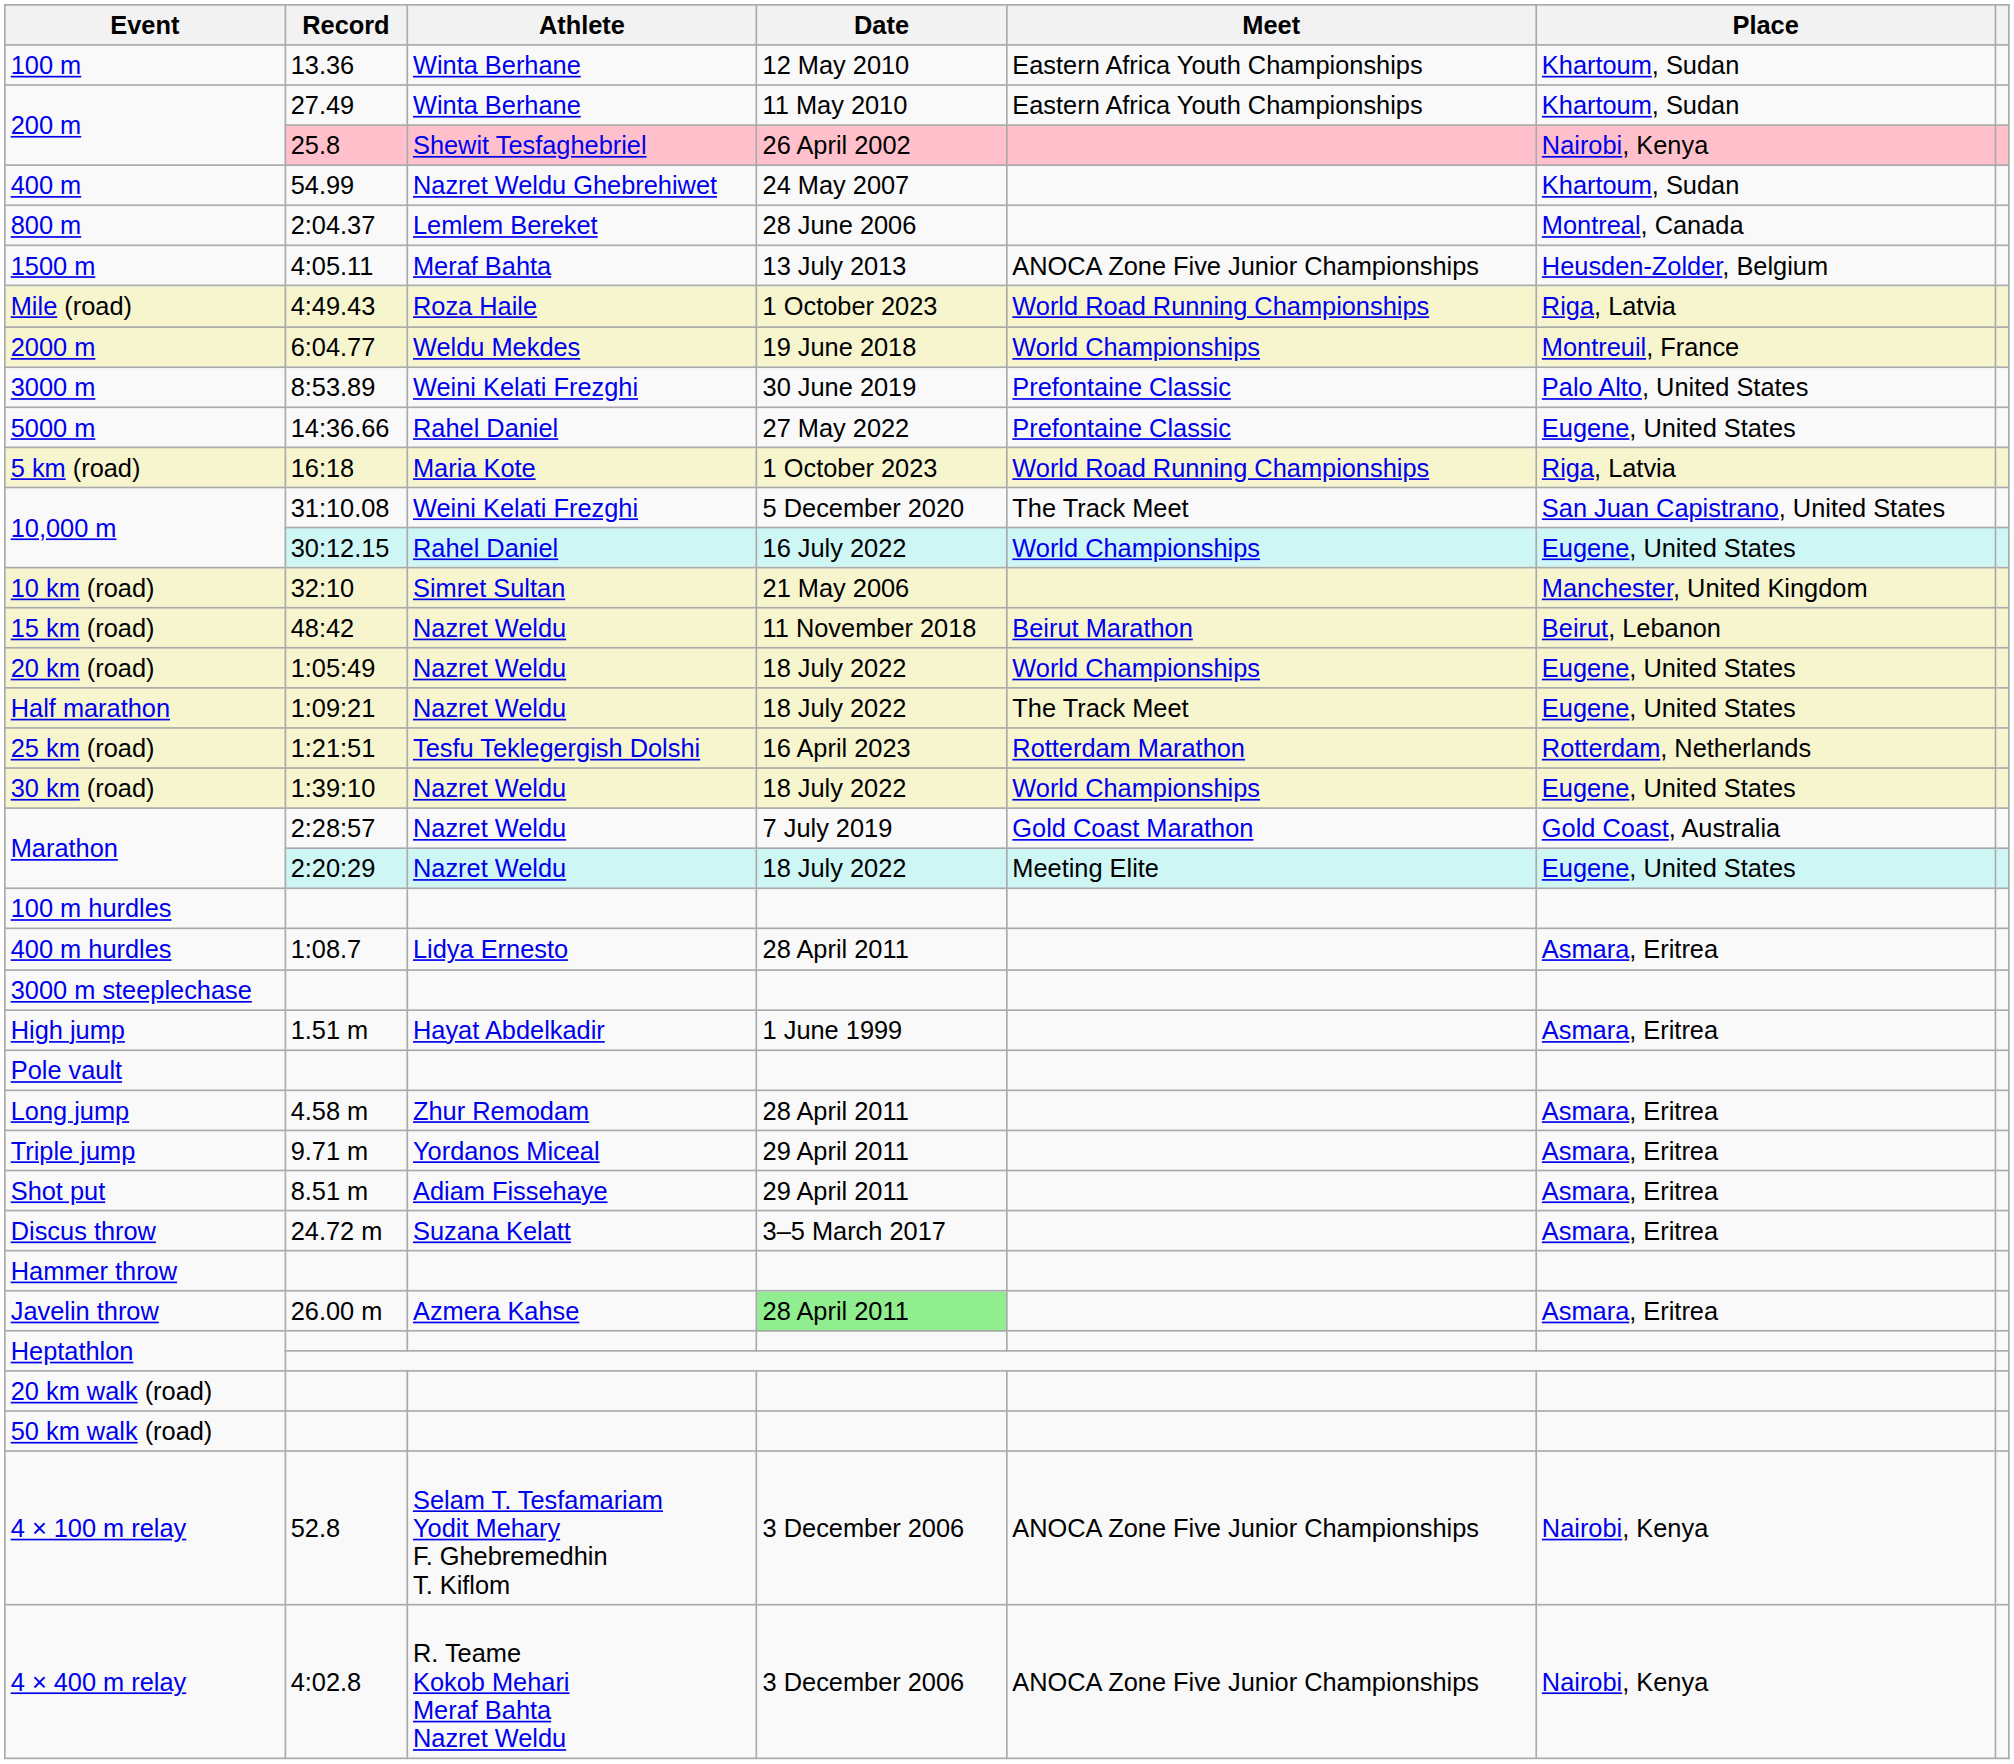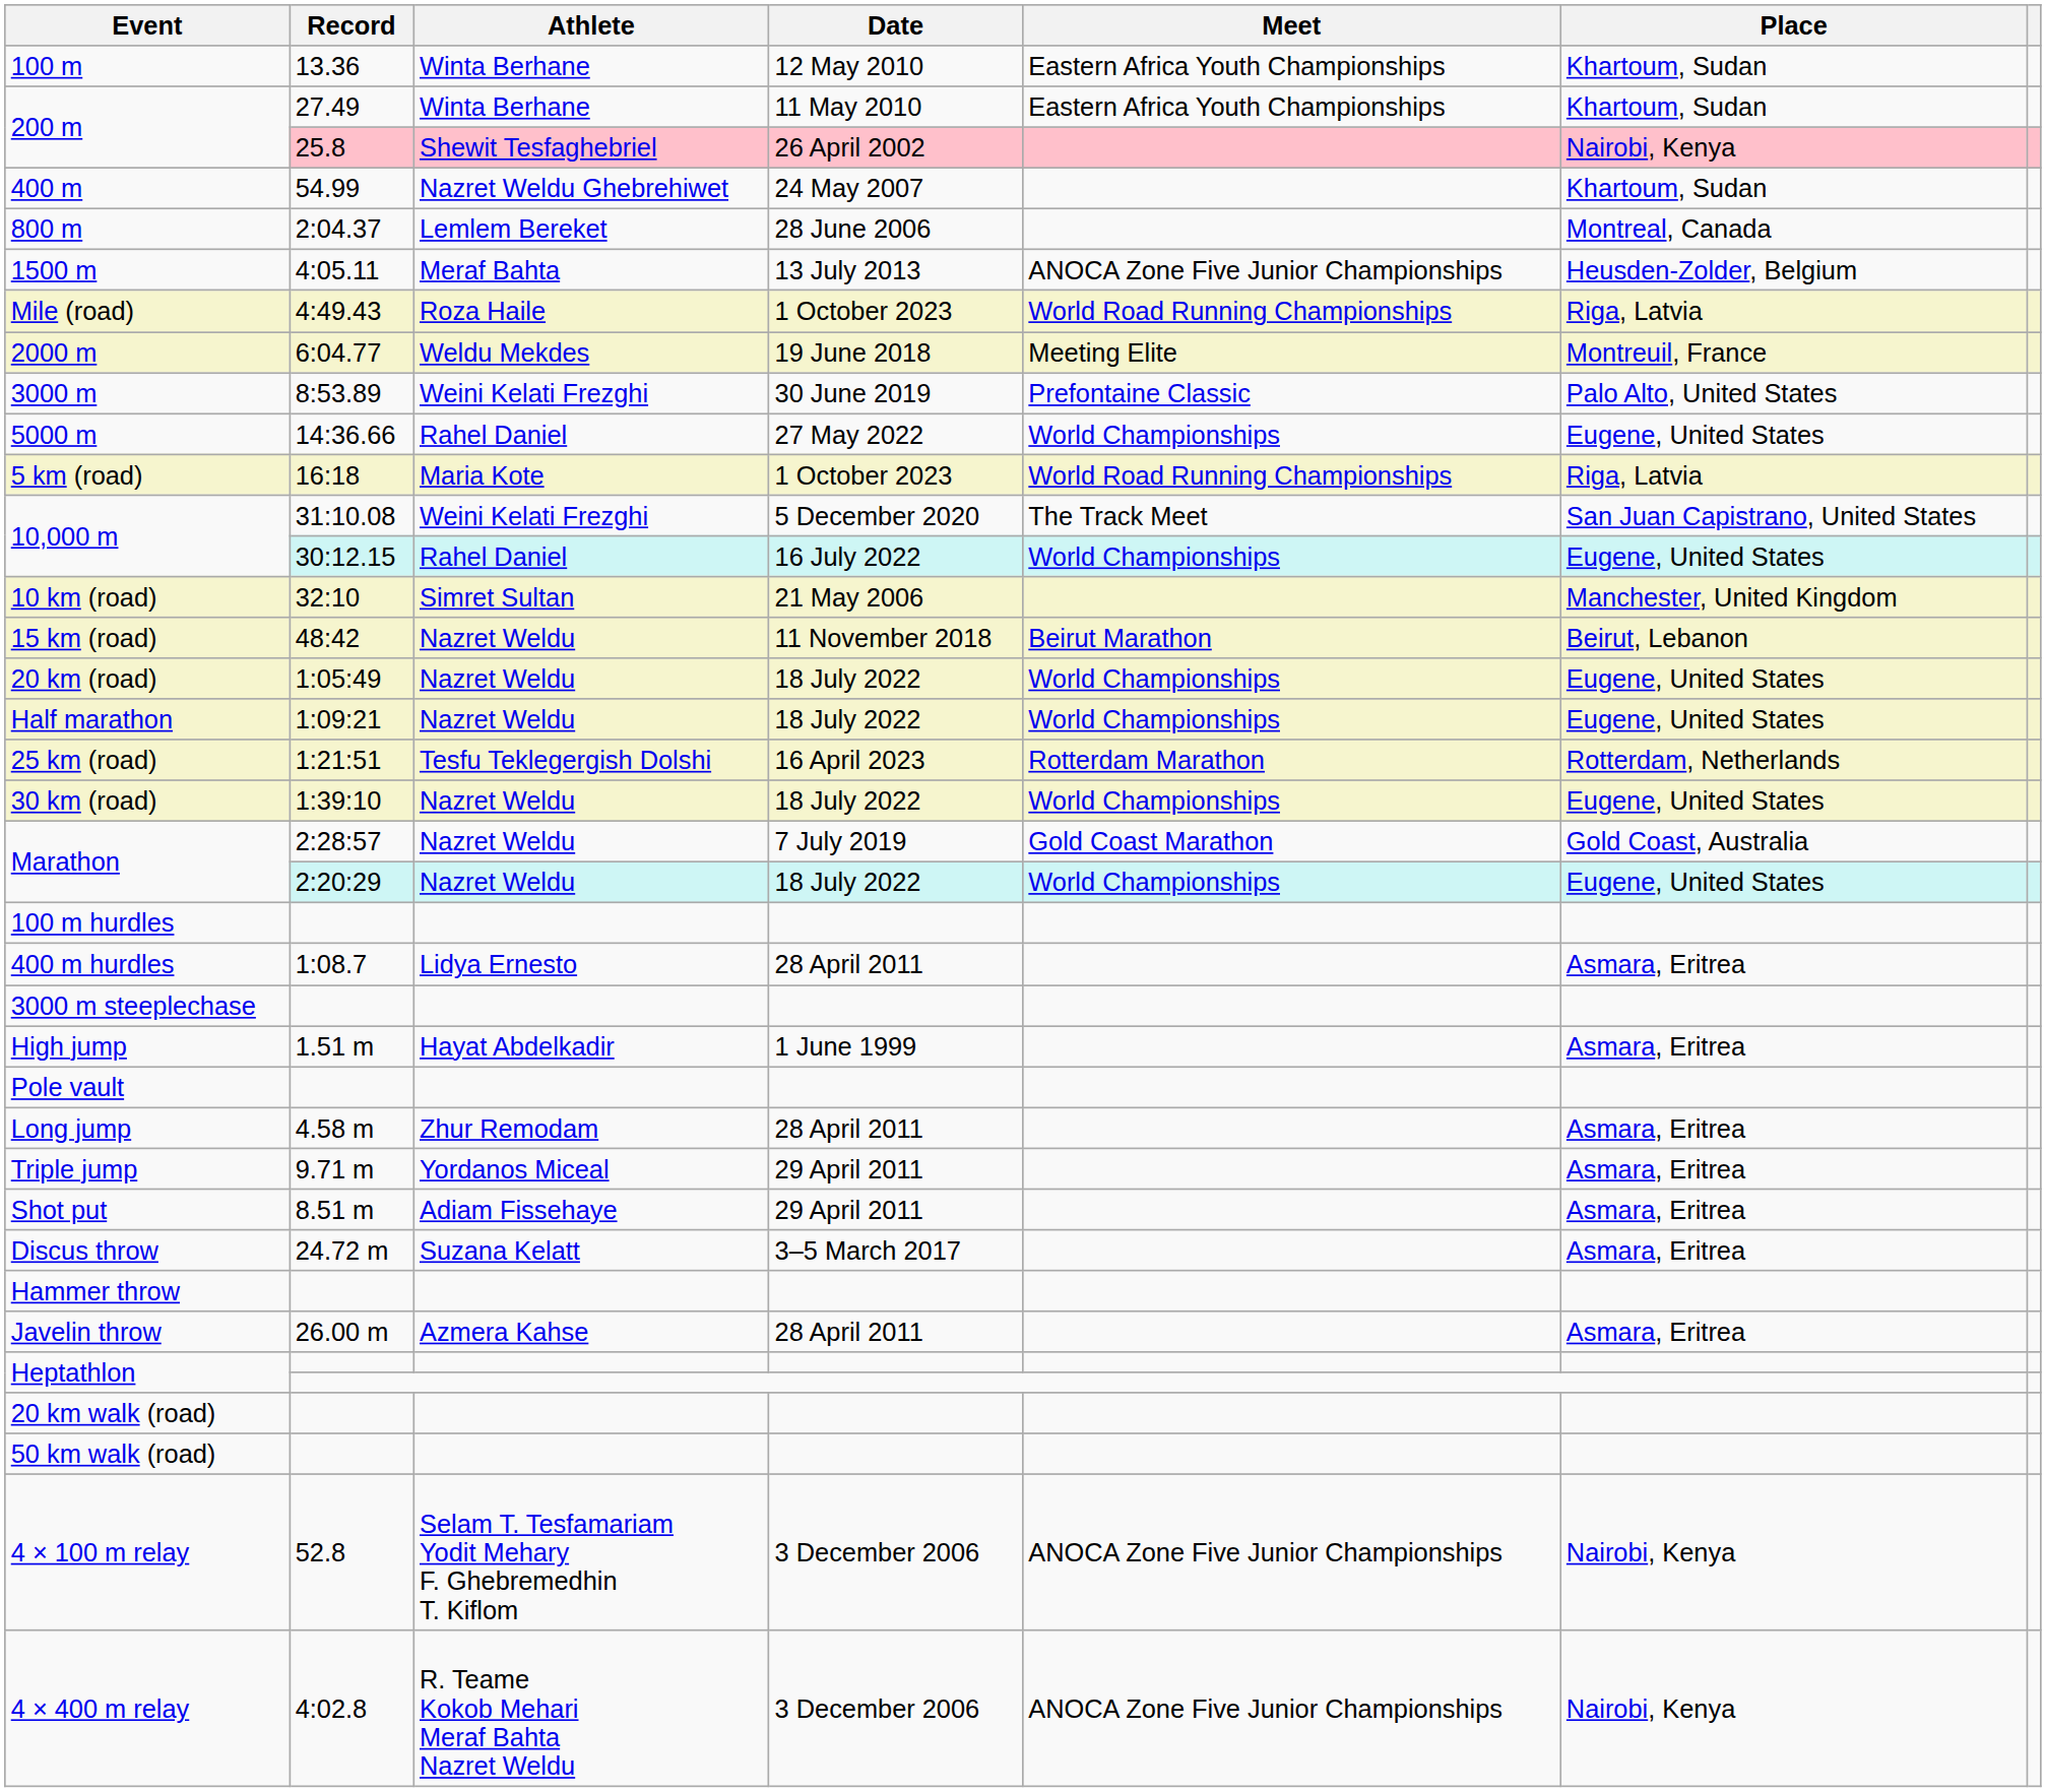2000 m | Meet: World Championships -> Meeting Elite
5000 m | Meet: Prefontaine Classic -> World Championships
Half marathon | Meet: The Track Meet -> World Championships
Marathon / 2:20:29 | Meet: Meeting Elite -> World Championships
Javelin throw | Date: lightgreen background -> no background
